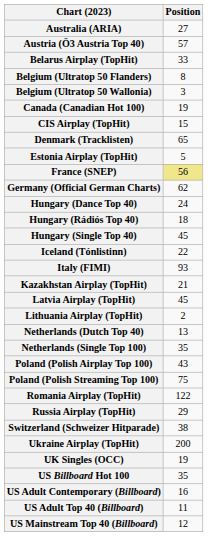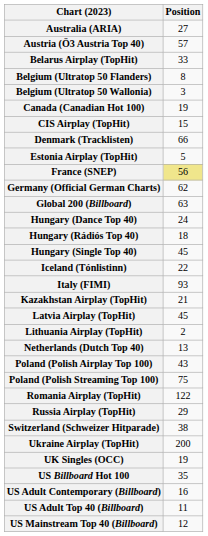Denmark (Tracklisten) | Position: 65 -> 66
+ row: Global 200 (Billboard) | 63
- row: Netherlands (Single Top 100) | 35
